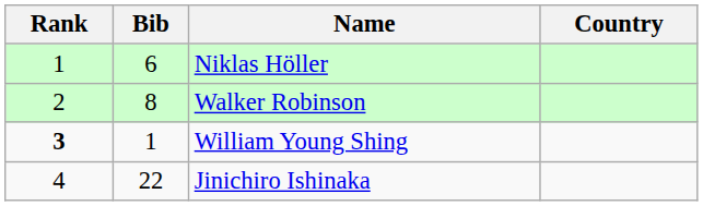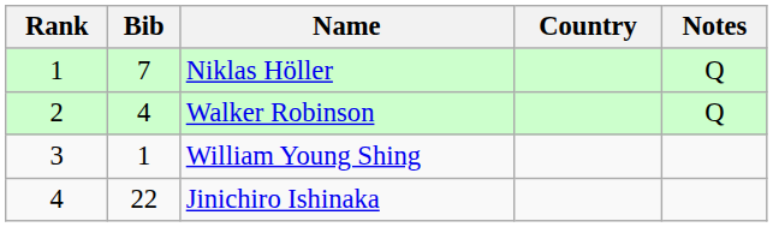+ column: Notes | Q | Q
Niklas Höller | Bib: 6 -> 7
Walker Robinson | Bib: 8 -> 4
William Young Shing | Rank: bold -> normal
